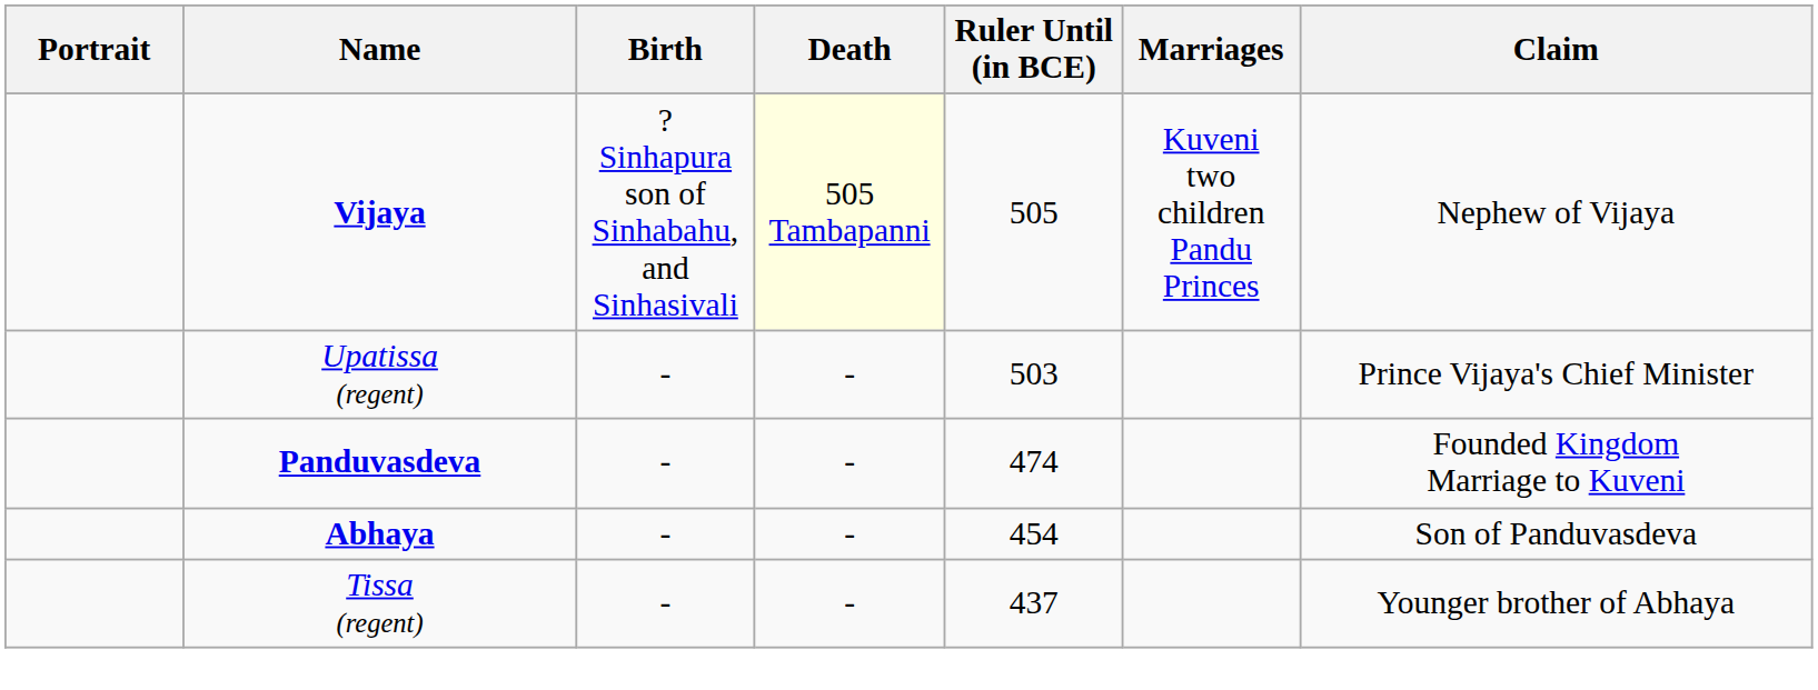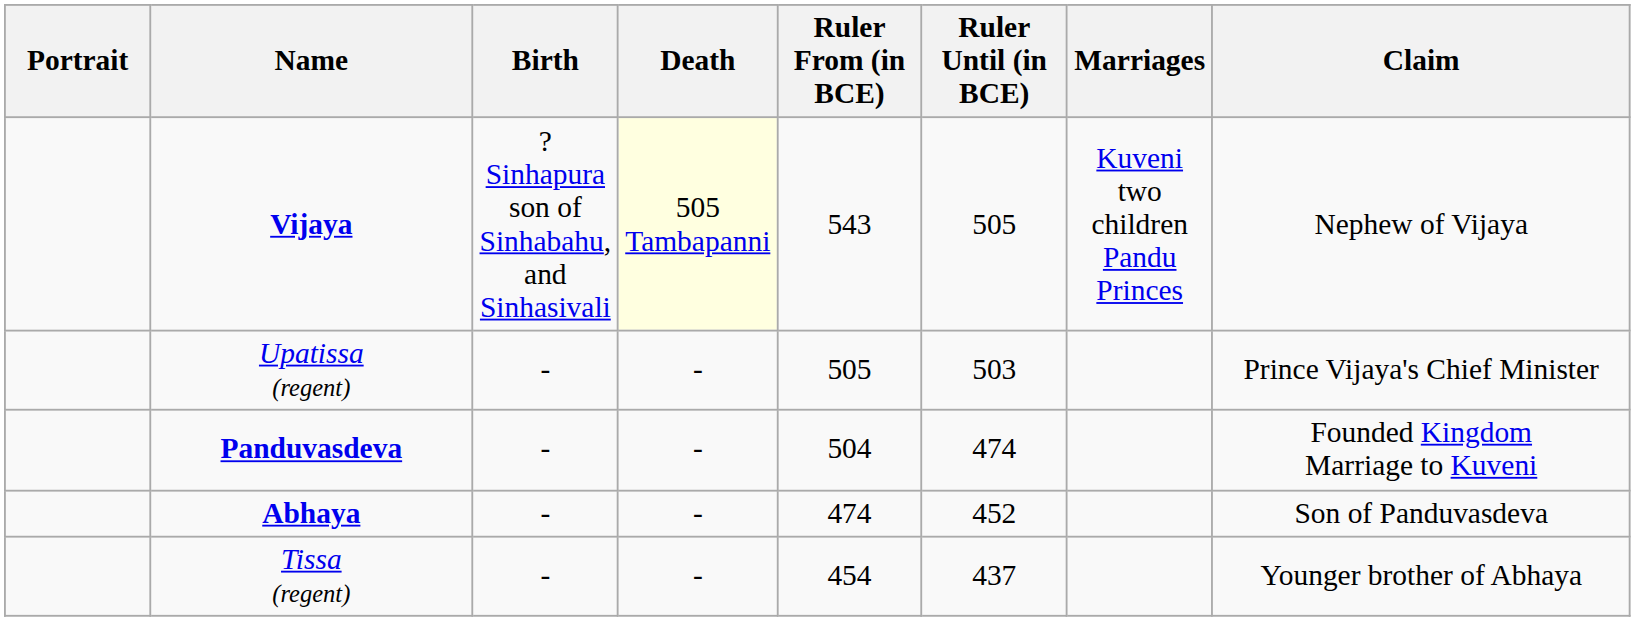+ column: Ruler From (in BCE) | 543 | 505 | 504 | 474 | 454
Abhaya | Ruler Until (in BCE): 454 -> 452
